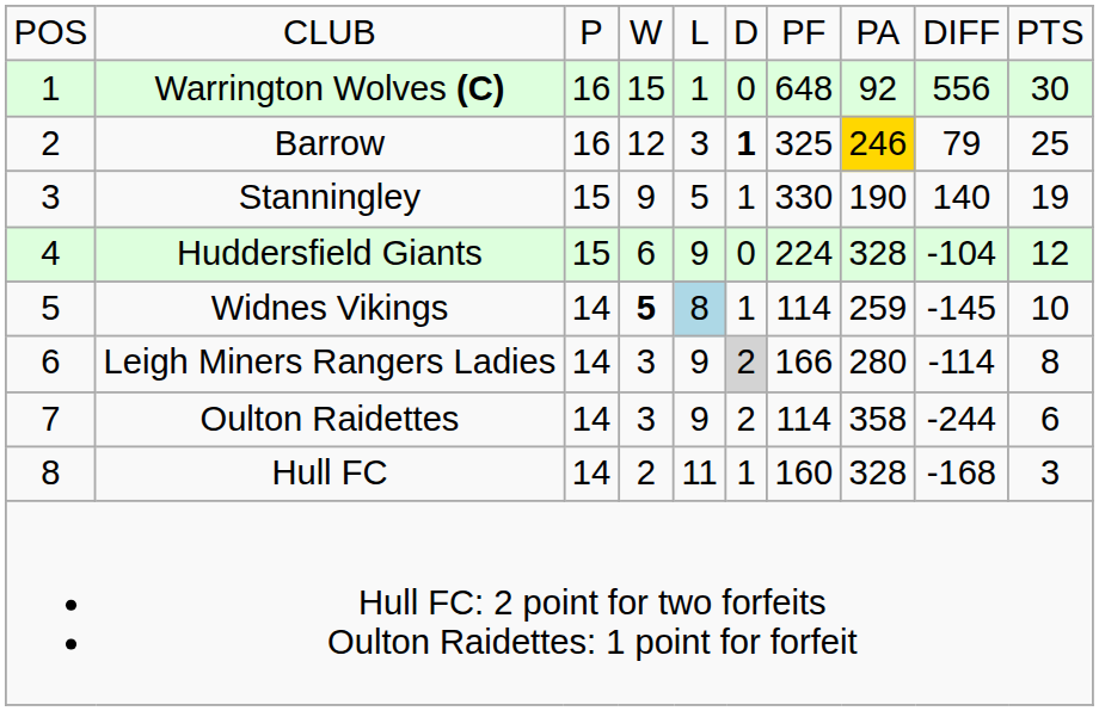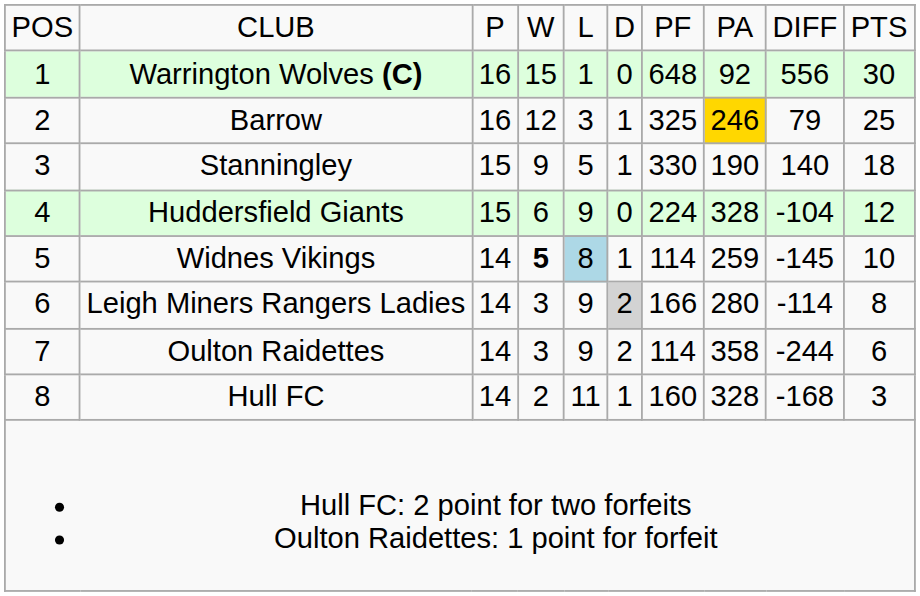Barrow | column 6: bold -> normal
Stanningley | column 10: 19 -> 18
